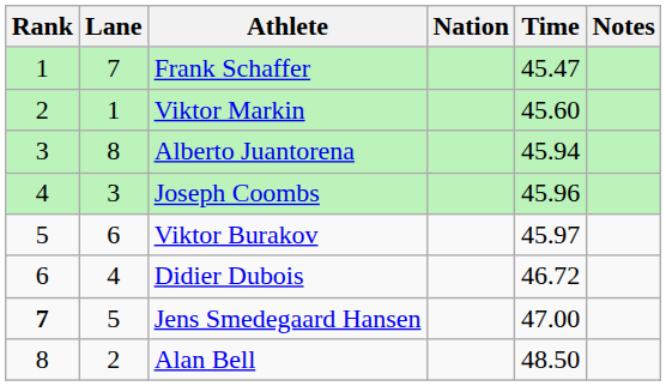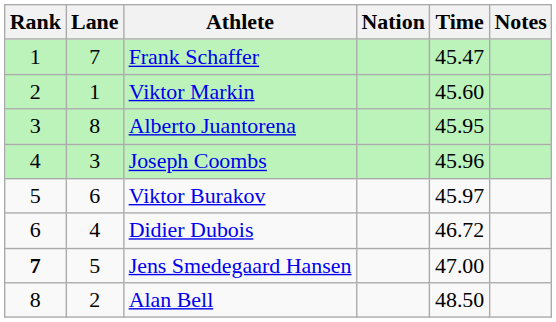Alberto Juantorena | Time: 45.94 -> 45.95
